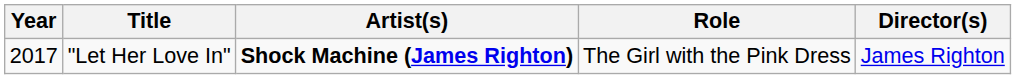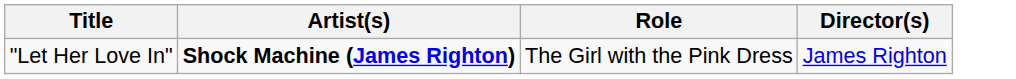- column: Year | 2017
